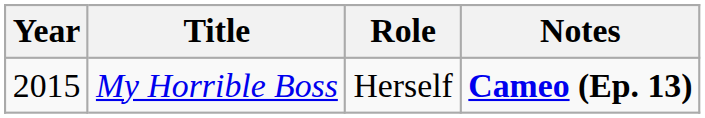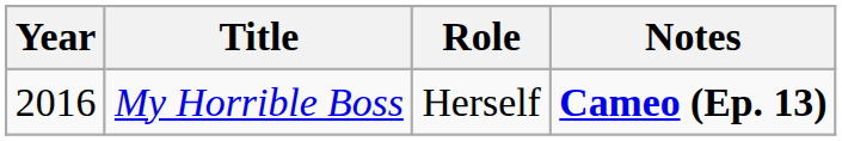My Horrible Boss | Year: 2015 -> 2016
